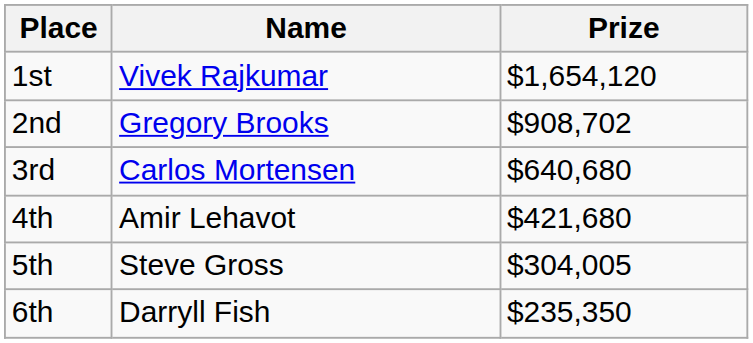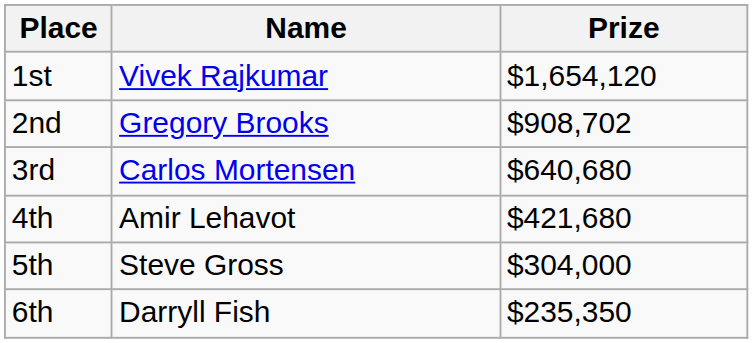5th | Prize: $304,005 -> $304,000
